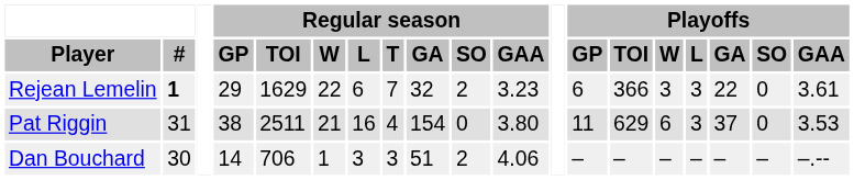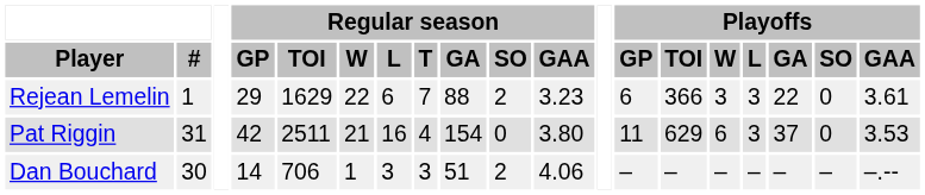Rejean Lemelin | #: bold -> normal
Rejean Lemelin | Regular season / GA: 32 -> 88
Pat Riggin | Regular season / GP: 38 -> 42
